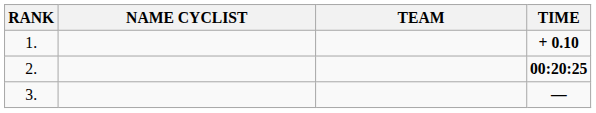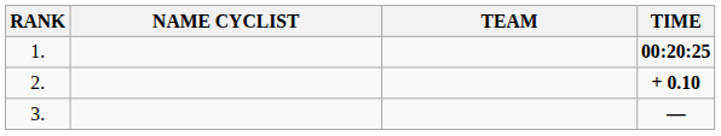1. | TIME: + 0.10 -> 00:20:25
2. | TIME: 00:20:25 -> + 0.10
